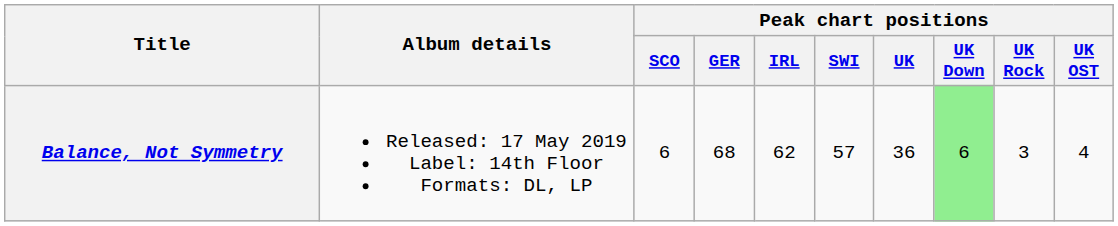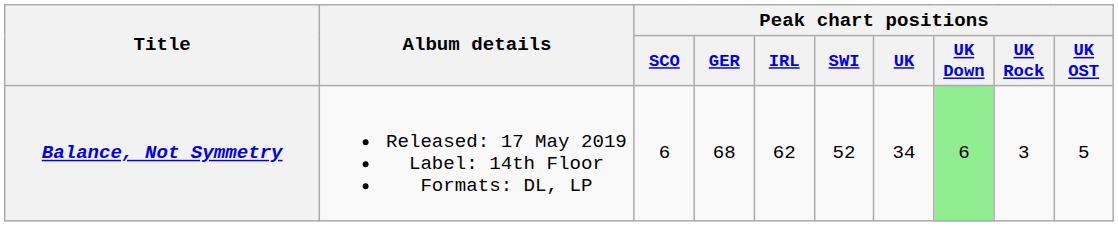Balance, Not Symmetry | Peak chart positions / SWI: 57 -> 52
Balance, Not Symmetry | Peak chart positions / UK: 36 -> 34
Balance, Not Symmetry | Peak chart positions / UK OST: 4 -> 5
